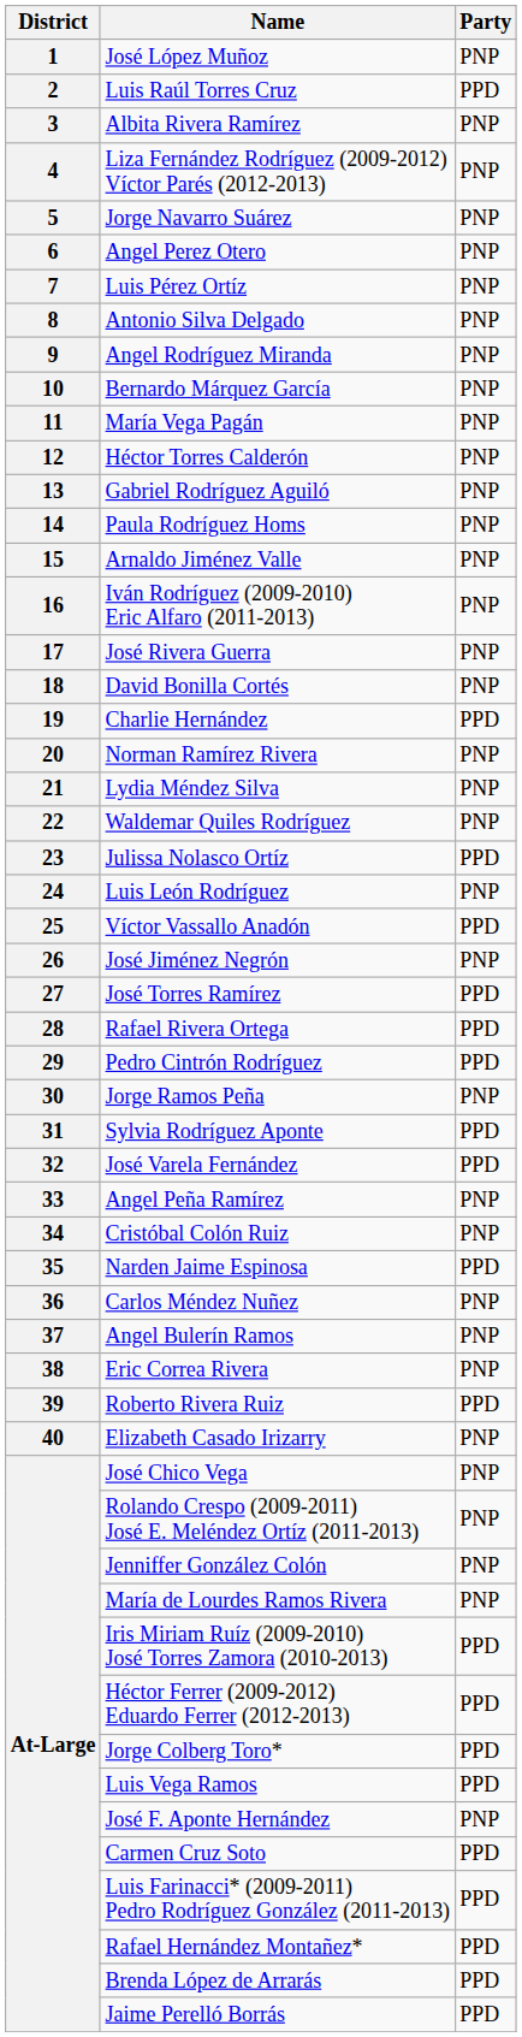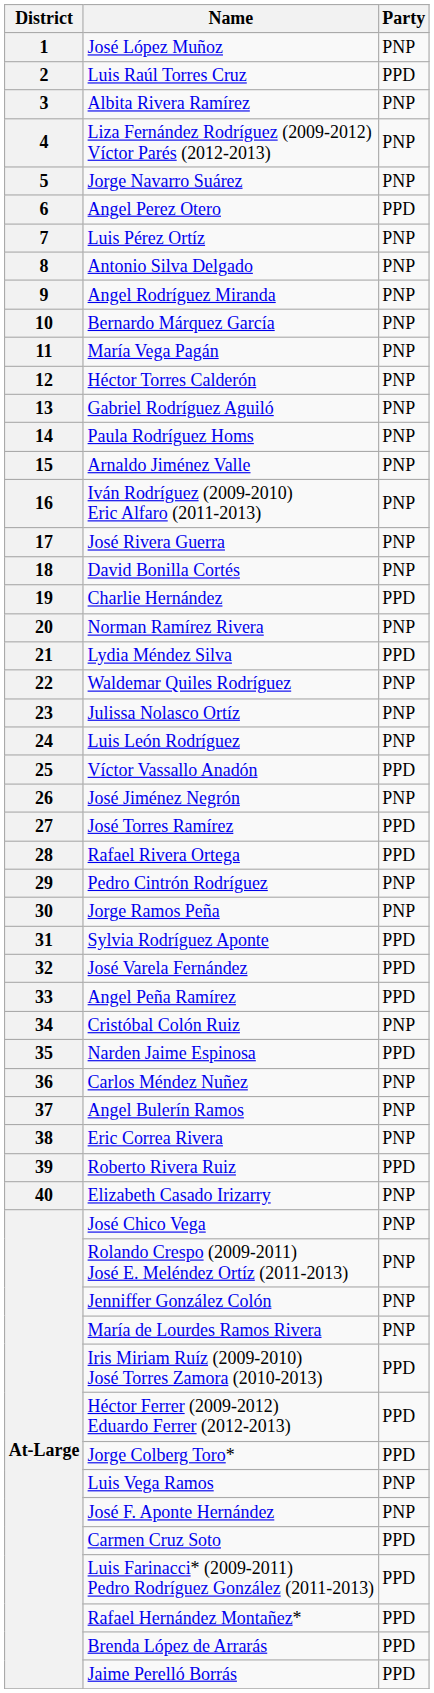Angel Perez Otero | Party: PNP -> PPD
Lydia Méndez Silva | Party: PNP -> PPD
Julissa Nolasco Ortíz | Party: PPD -> PNP
Pedro Cintrón Rodríguez | Party: PPD -> PNP
Angel Peña Ramírez | Party: PNP -> PPD
Luis Vega Ramos | Party: PPD -> PNP
